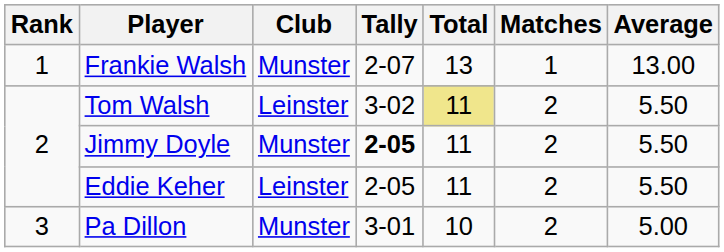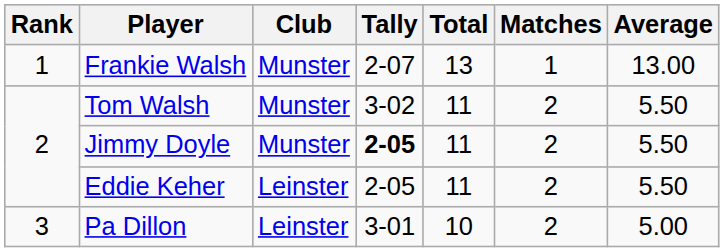Tom Walsh | Club: Leinster -> Munster
Tom Walsh | Total: khaki background -> no background
Pa Dillon | Club: Munster -> Leinster
